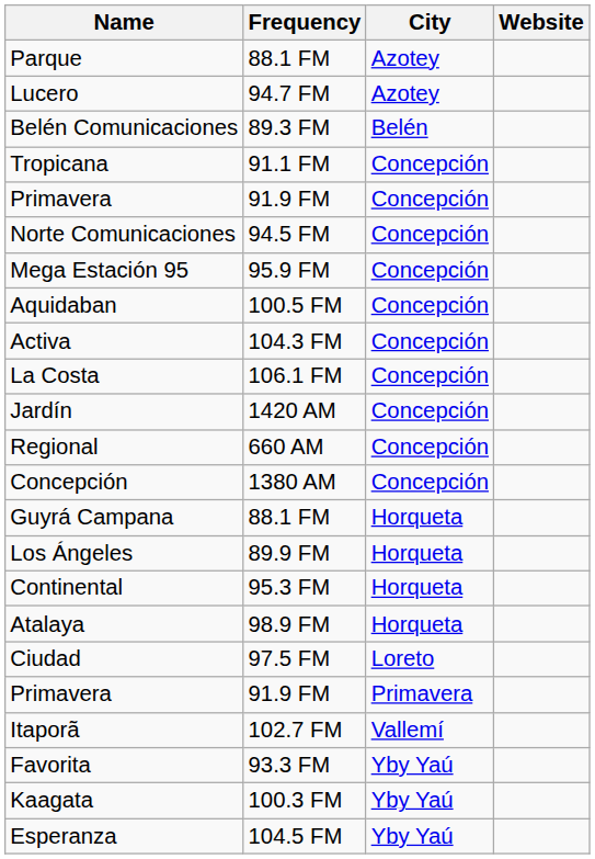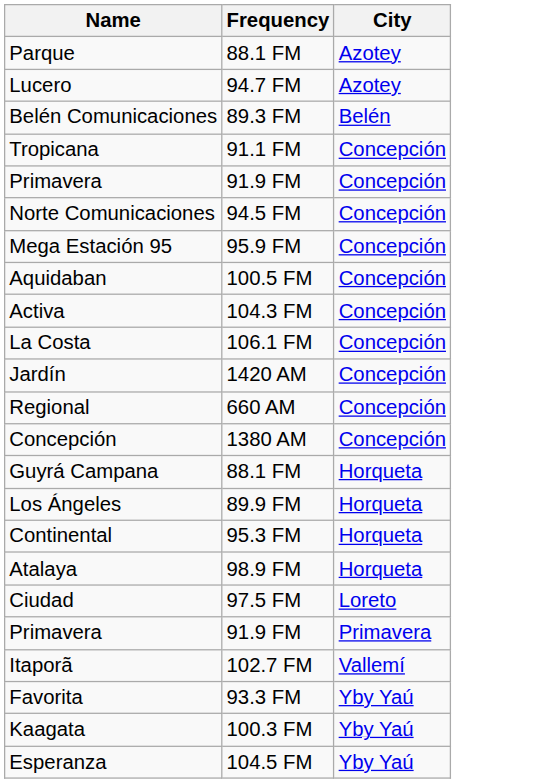- column: Website
